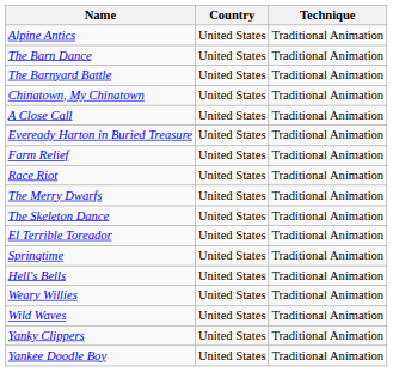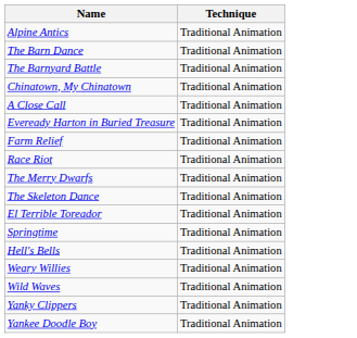- column: Country | United States | United States | United States | United States | United States | United States | United States | United States | United States | United States | United States | United States | United States | United States | United States | United States | United States
